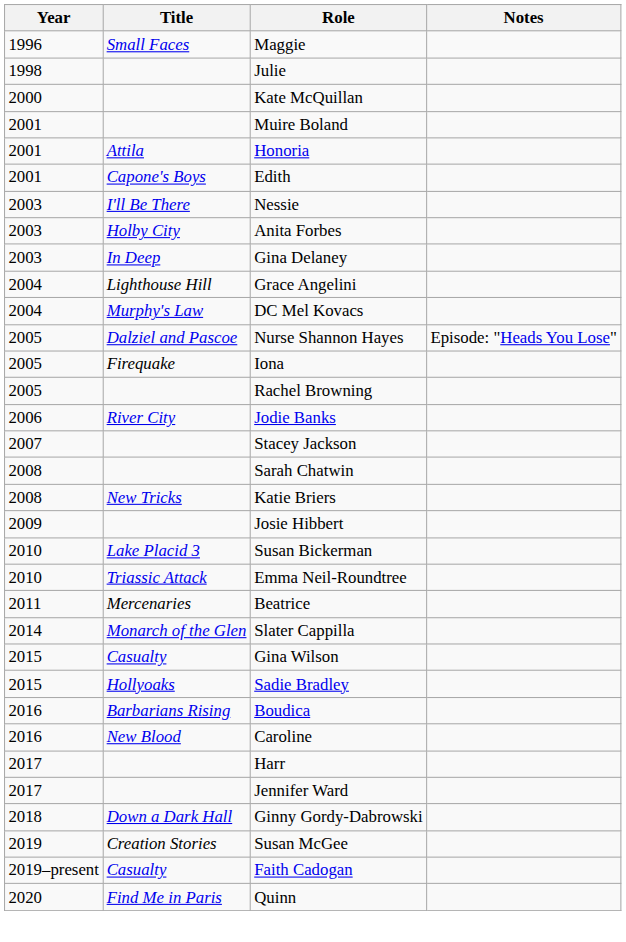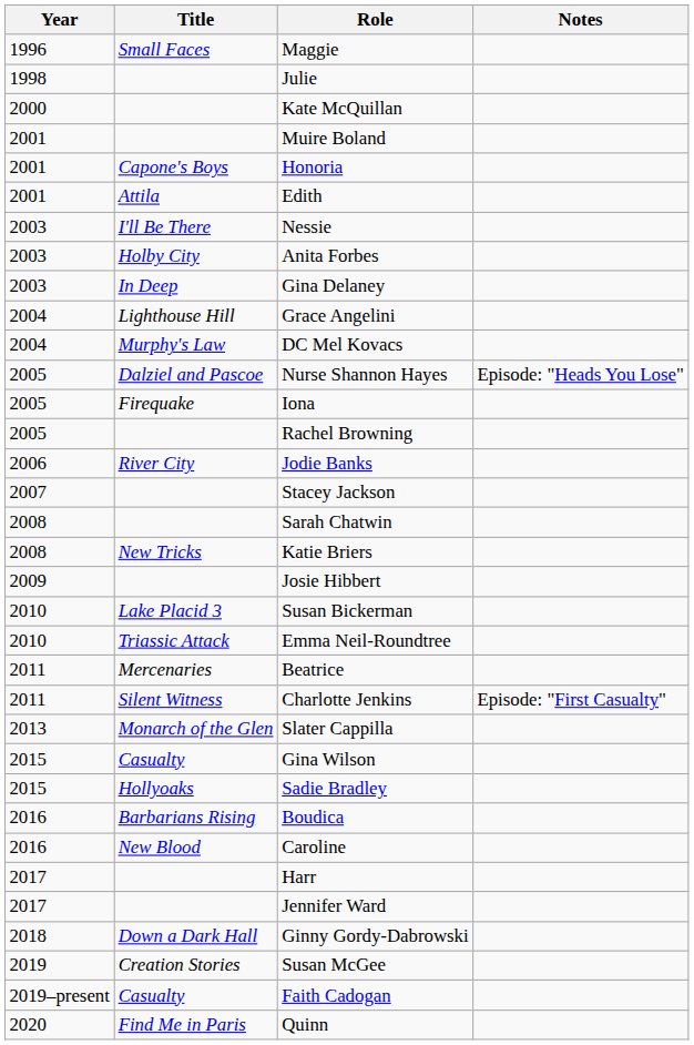Honoria | Title: Attila -> Capone's Boys
Edith | Title: Capone's Boys -> Attila
+ row: 2011 | Silent Witness | Charlotte Jenkins | Episode: "First Casualty"
Slater Cappilla | Year: 2014 -> 2013
